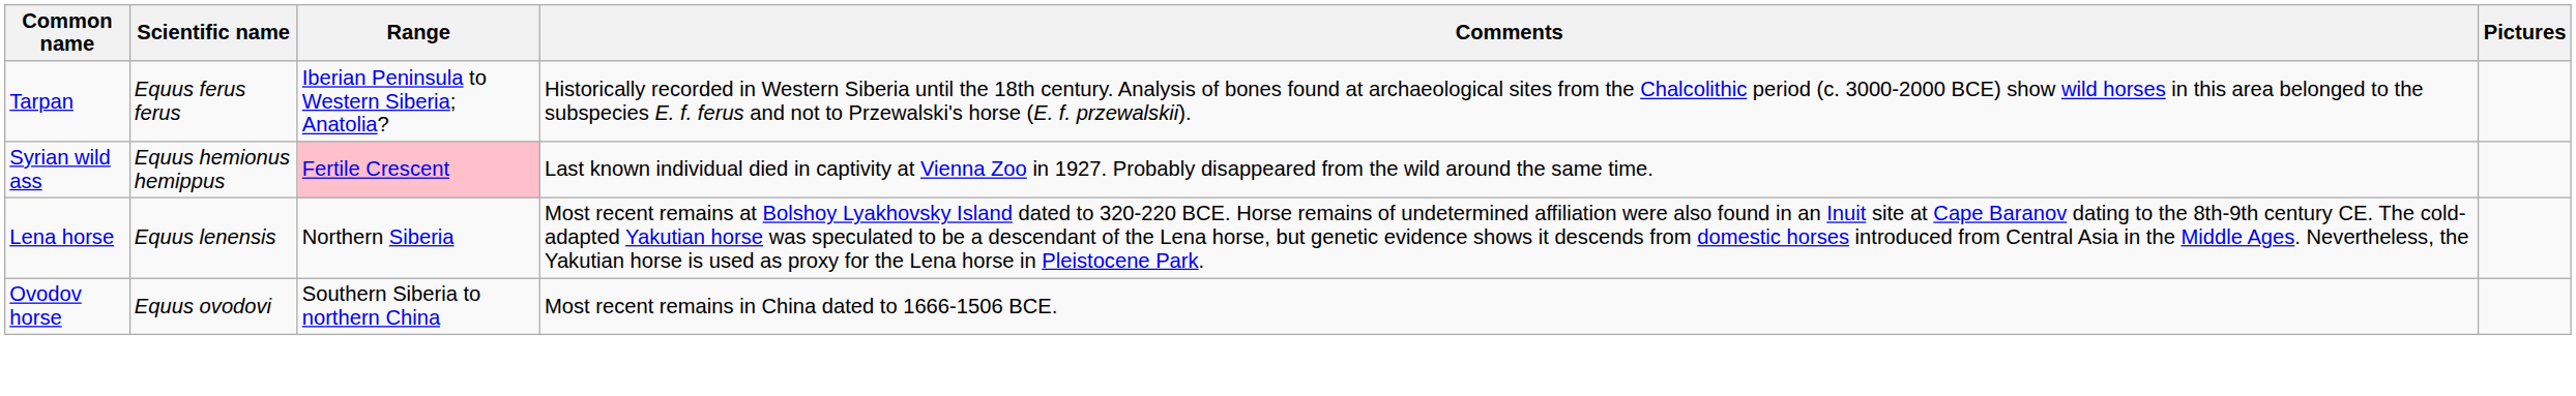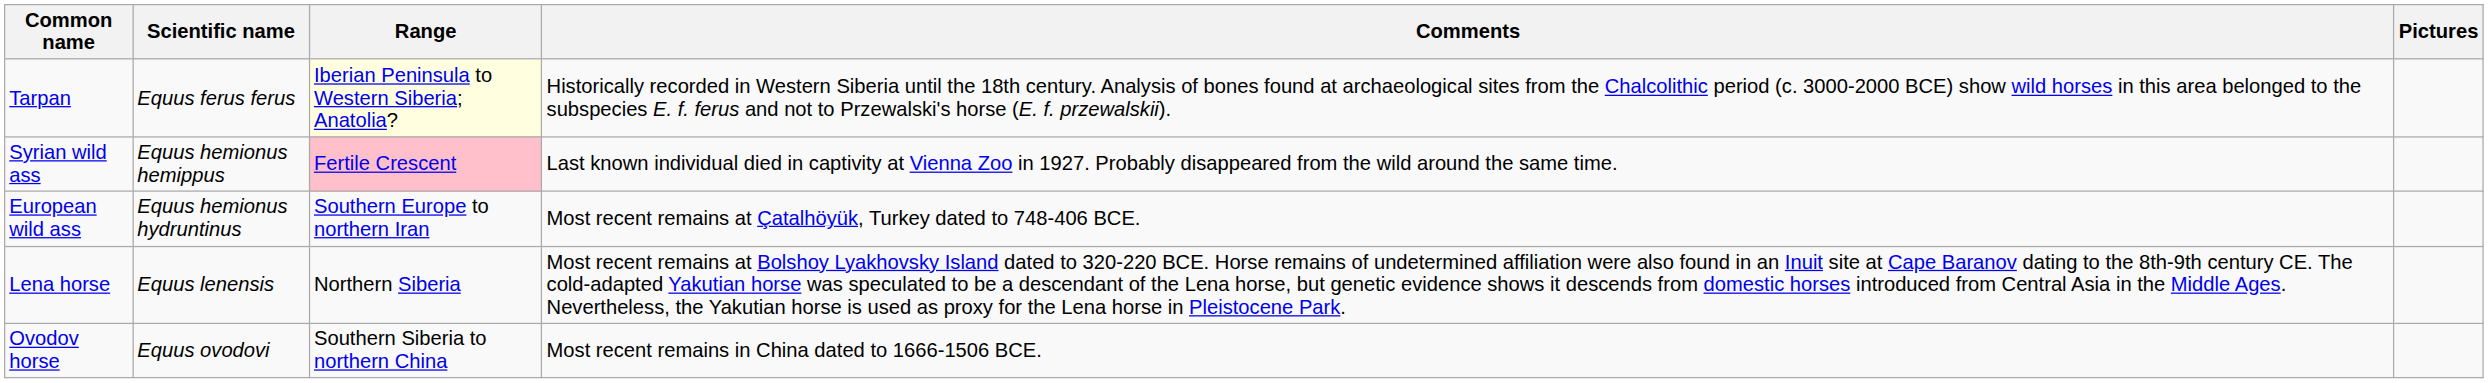Tarpan | Range: no background -> lightyellow background
+ row: European wild ass | Equus hemionus hydruntinus | Southern Europe to northern Iran | Most recent remains at Çatalhöyük, Turkey dated to 748-406 BCE.
